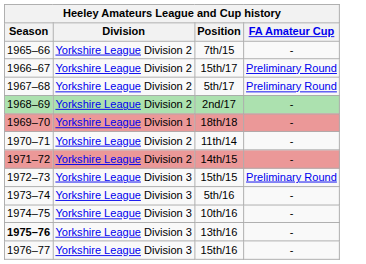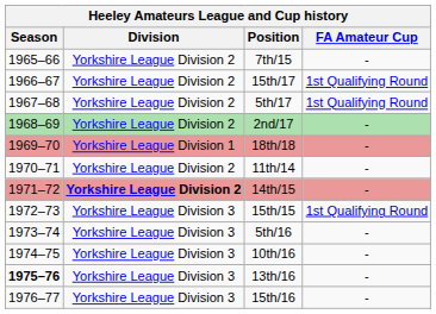15th/17 | FA Amateur Cup: Preliminary Round -> 1st Qualifying Round
5th/17 | FA Amateur Cup: Preliminary Round -> 1st Qualifying Round
14th/15 | Division: normal -> bold
15th/15 | FA Amateur Cup: Preliminary Round -> 1st Qualifying Round
